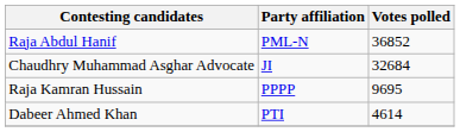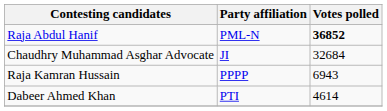Raja Abdul Hanif | Votes polled: normal -> bold
Raja Kamran Hussain | Votes polled: 9695 -> 6943
